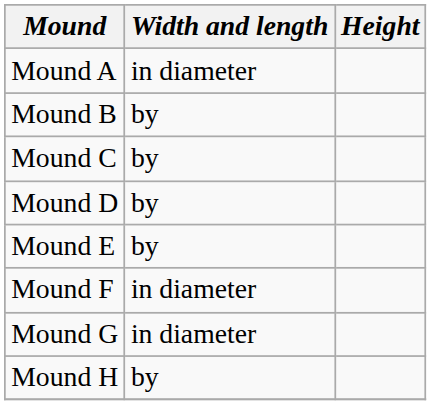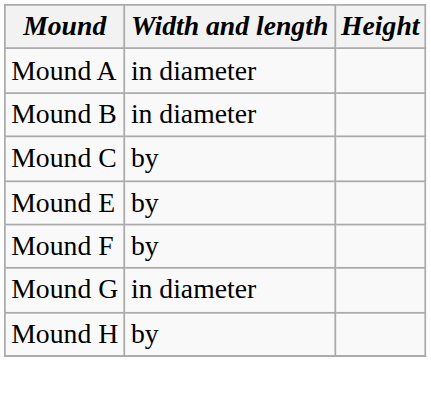Mound B | Width and length: by -> in diameter
- row: Mound D | by
Mound F | Width and length: in diameter -> by
